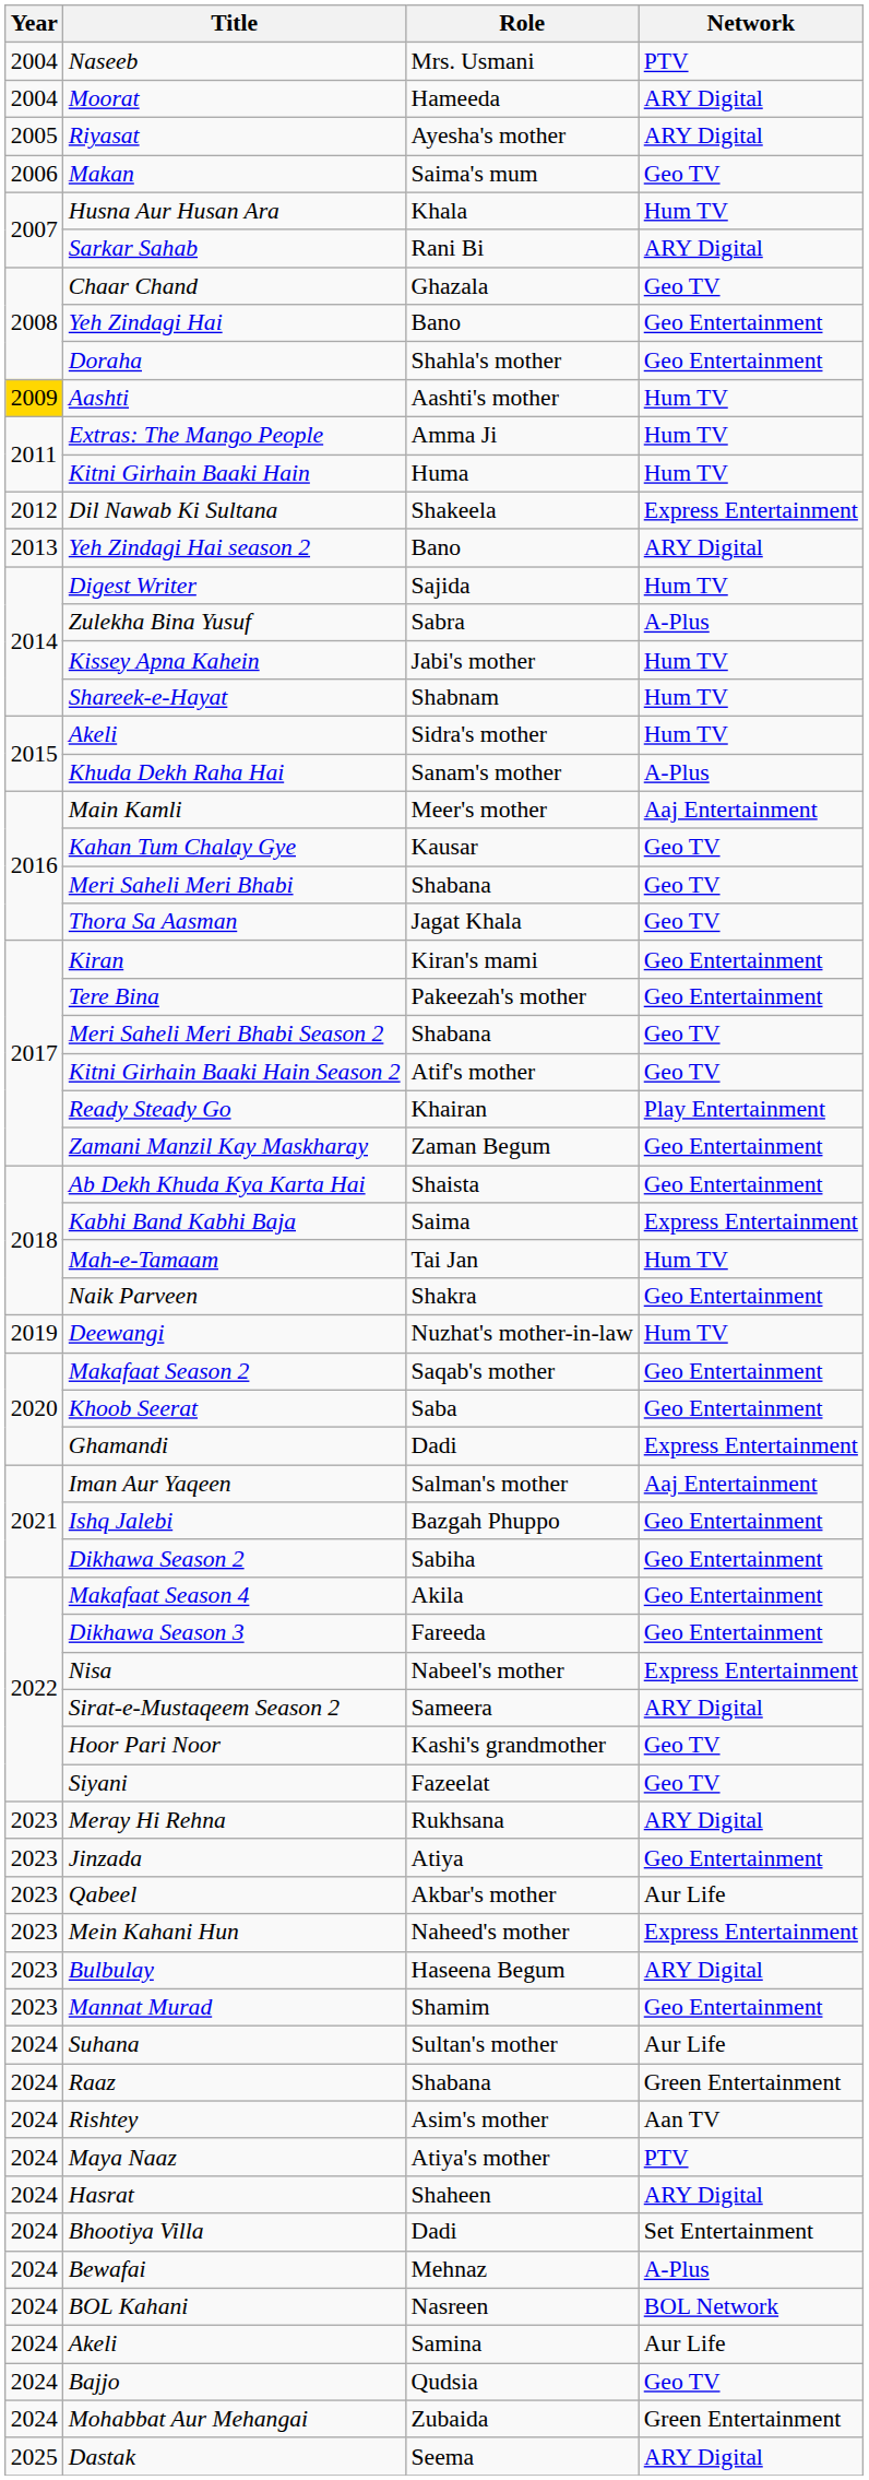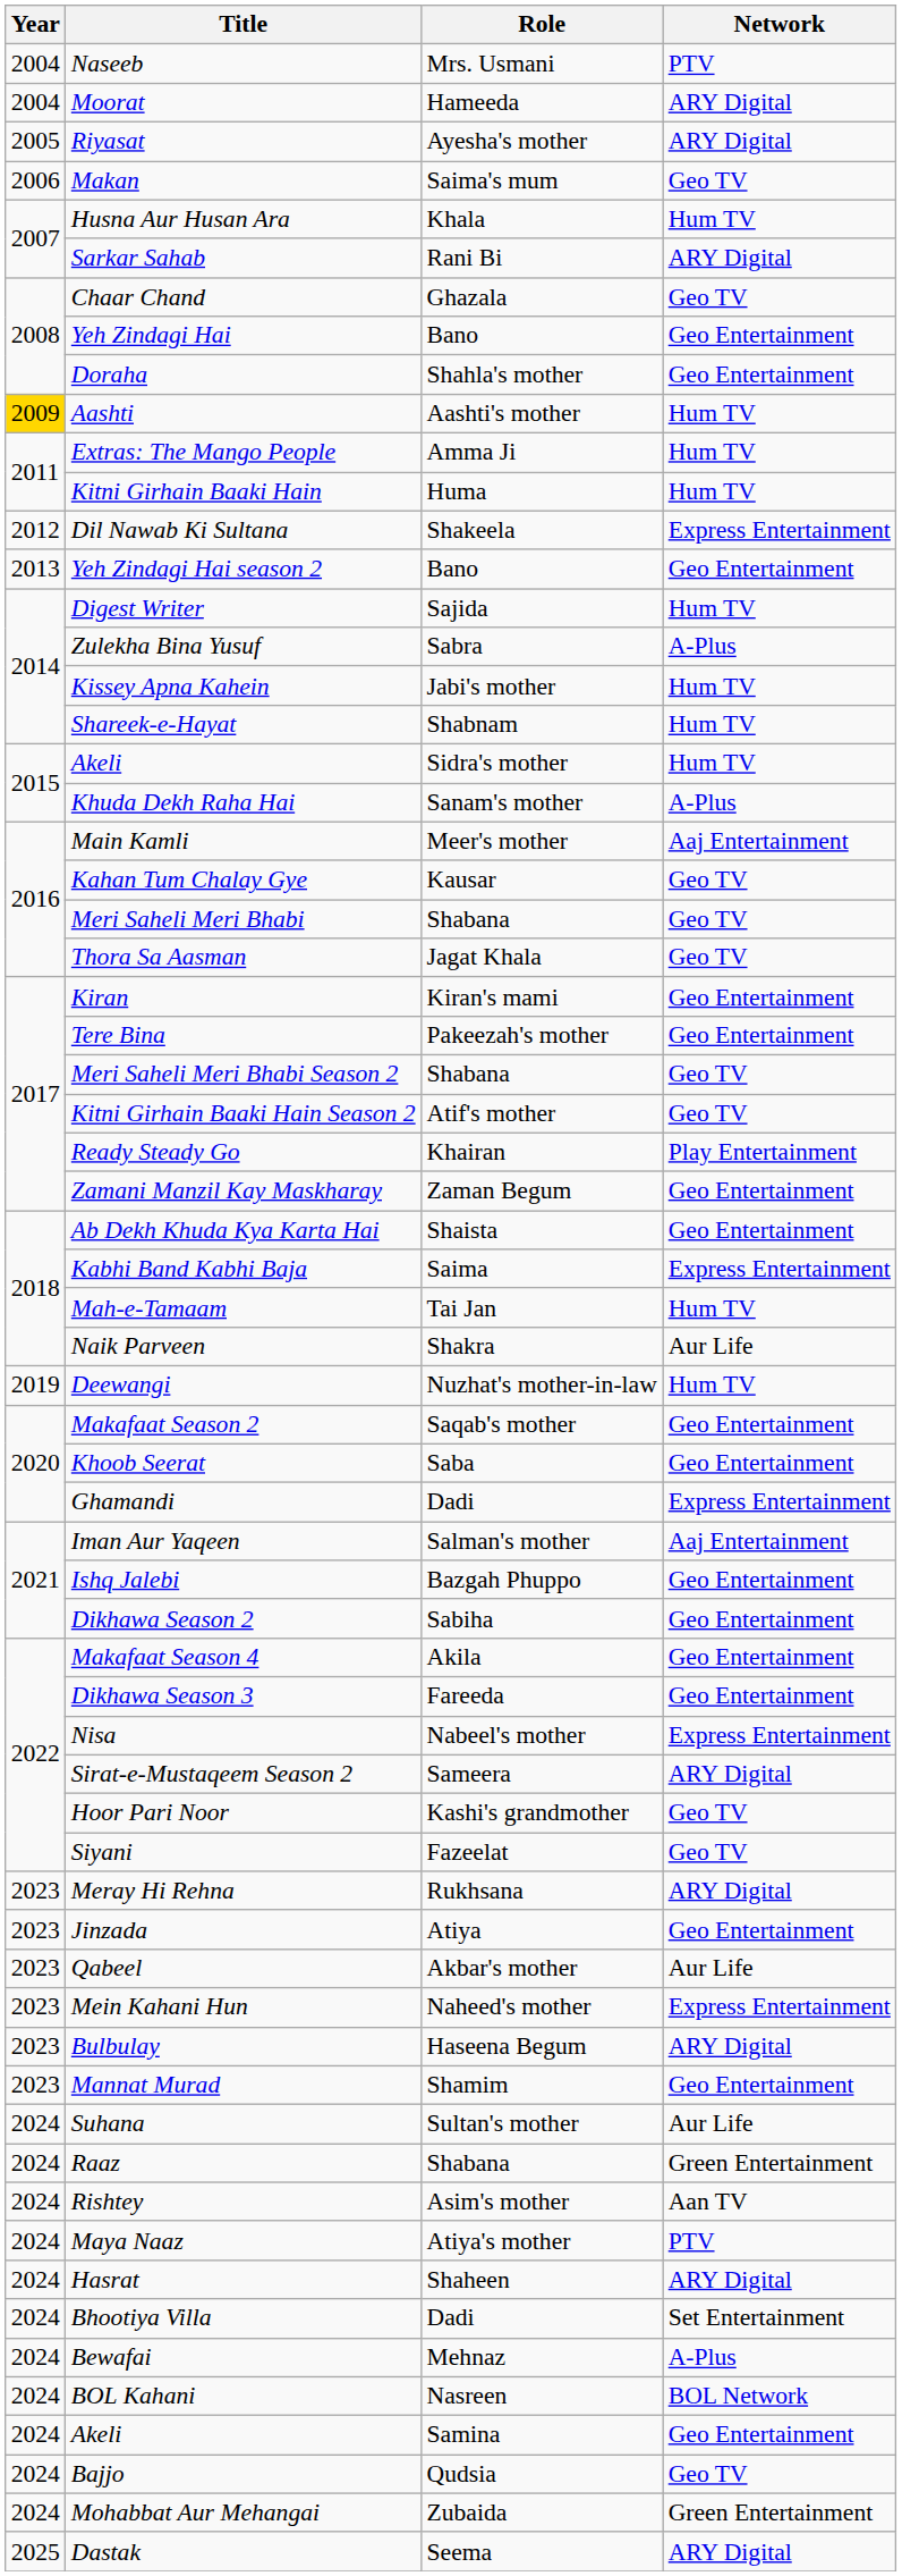Yeh Zindagi Hai season 2 | Network: ARY Digital -> Geo Entertainment
Naik Parveen | Network: Geo Entertainment -> Aur Life
Akeli / Samina | Network: Aur Life -> Geo Entertainment
